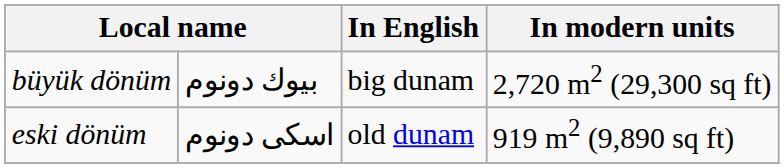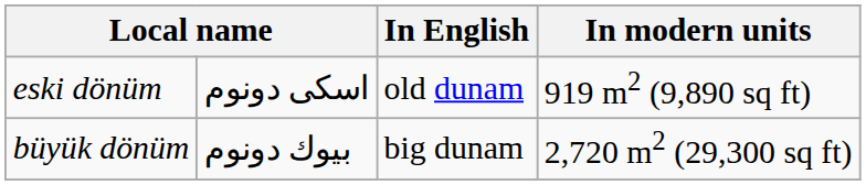rows swapped: eski dönüm <-> büyük dönüm
